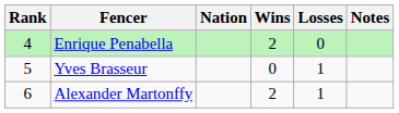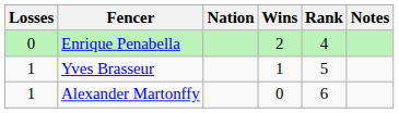columns swapped: Rank <-> Losses
Yves Brasseur | Wins: 0 -> 1
Alexander Martonffy | Wins: 2 -> 0
